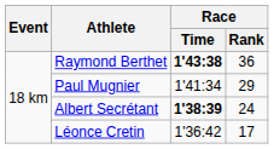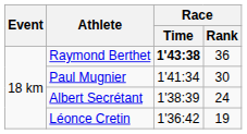Paul Mugnier | Race / Rank: 29 -> 30
Albert Secrétant | Race / Time: bold -> normal
Léonce Cretin | Race / Rank: 17 -> 19
